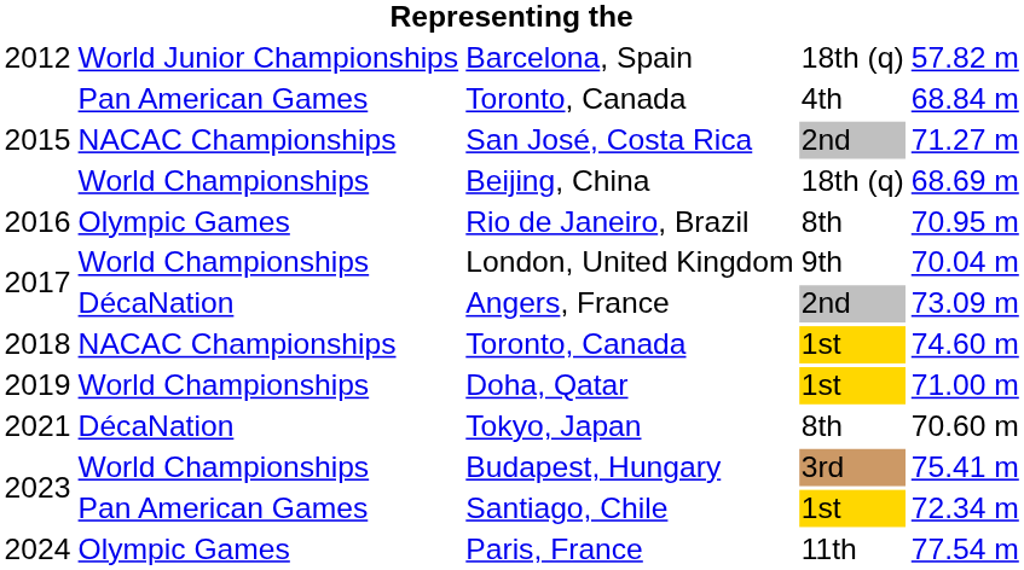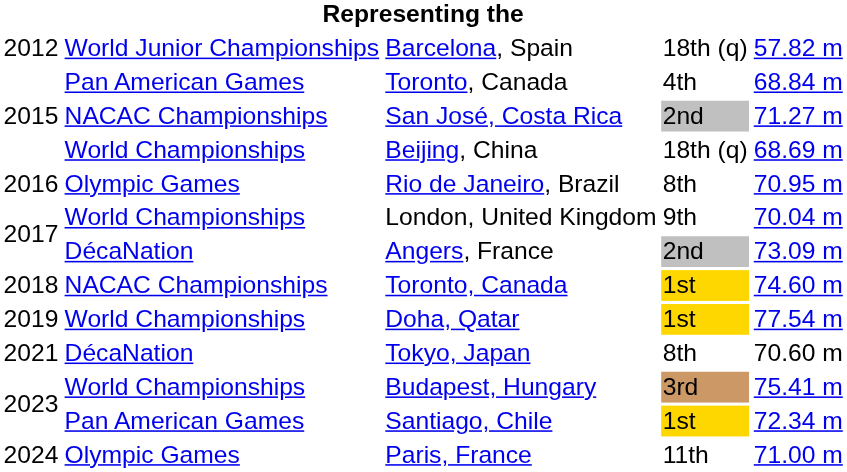Doha, Qatar | column 5: 71.00 m -> 77.54 m
Paris, France | column 5: 77.54 m -> 71.00 m
